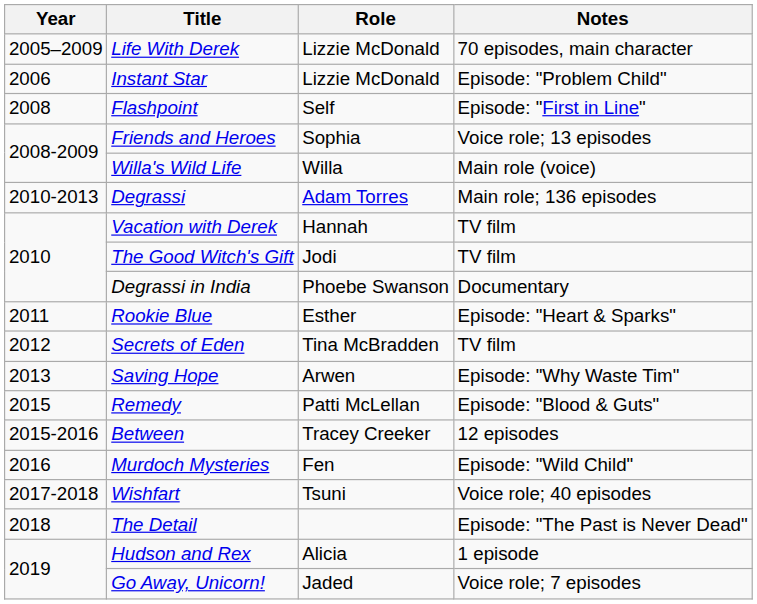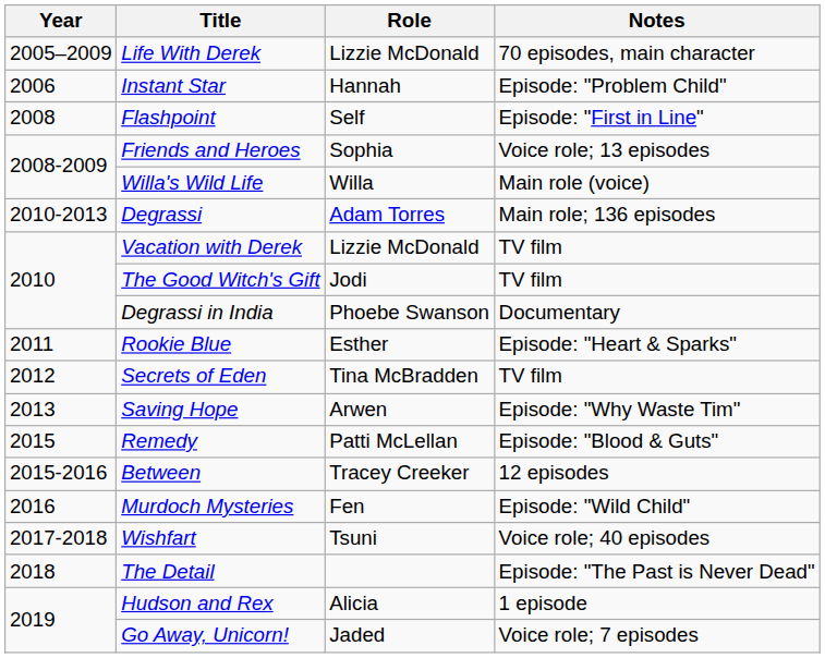Instant Star | Role: Lizzie McDonald -> Hannah
Vacation with Derek | Role: Hannah -> Lizzie McDonald
